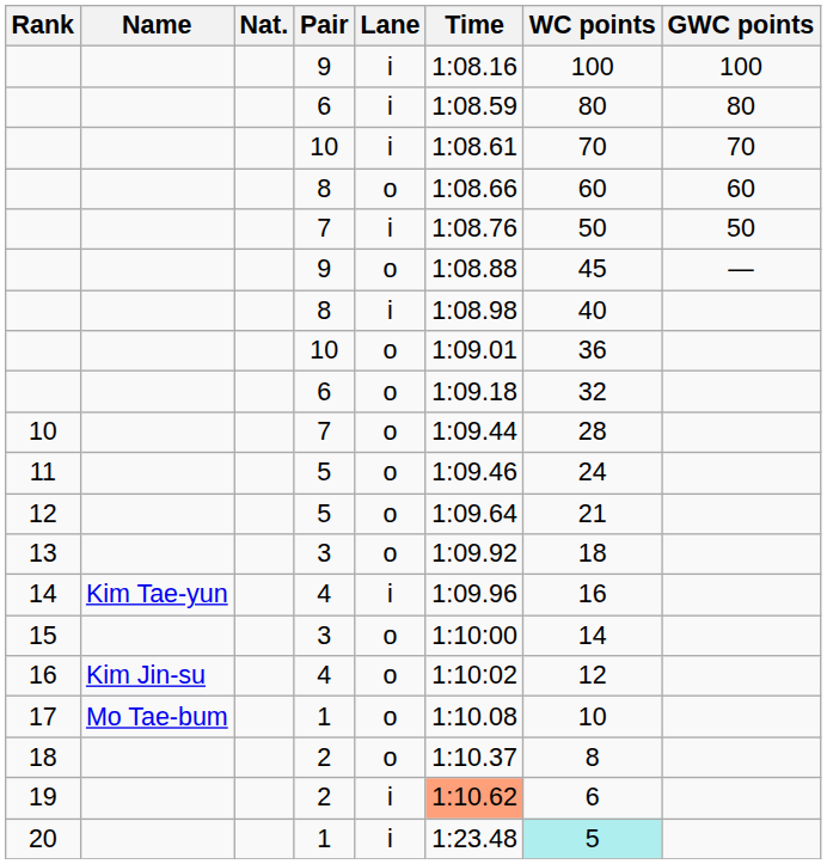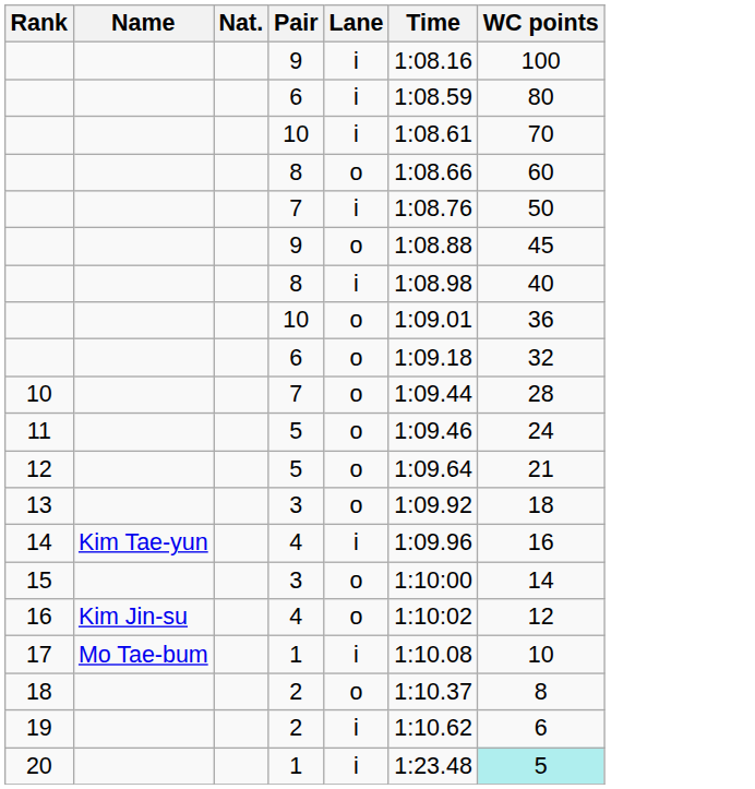- column: GWC points | 100 | 80 | 70 | 60 | 50 | —
17 | Lane: o -> i
19 | Time: lightsalmon background -> no background
